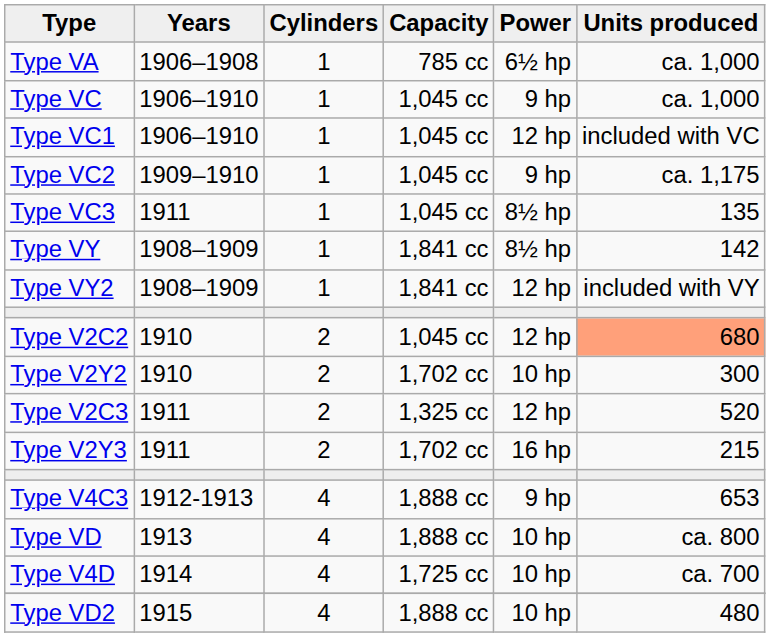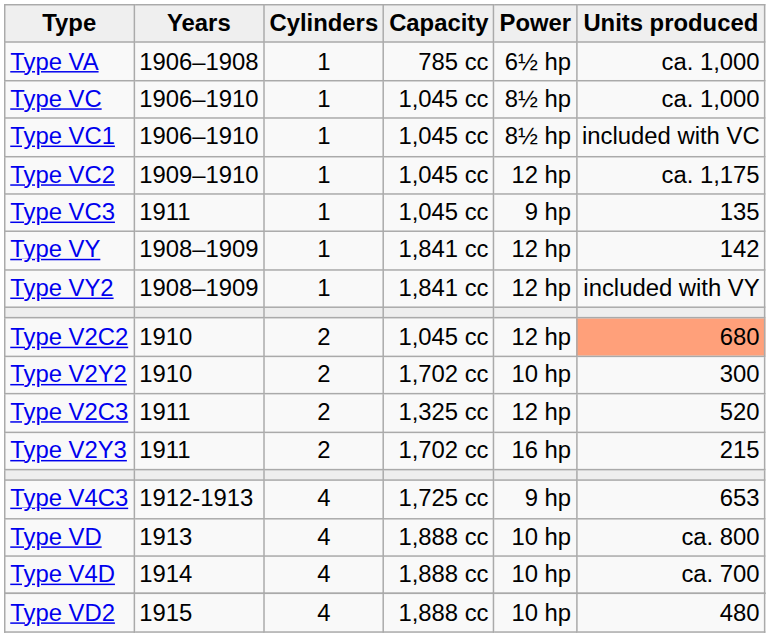Type VC | Power: 9 hp -> 8½ hp
Type VC1 | Power: 12 hp -> 8½ hp
Type VC2 | Power: 9 hp -> 12 hp
Type VC3 | Power: 8½ hp -> 9 hp
Type VY | Power: 8½ hp -> 12 hp
Type V4C3 | Capacity: 1,888 cc -> 1,725 cc
Type V4D | Capacity: 1,725 cc -> 1,888 cc
